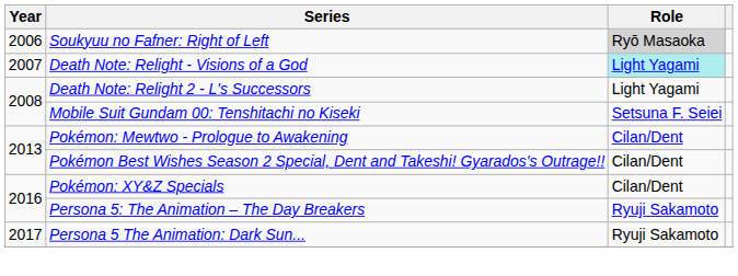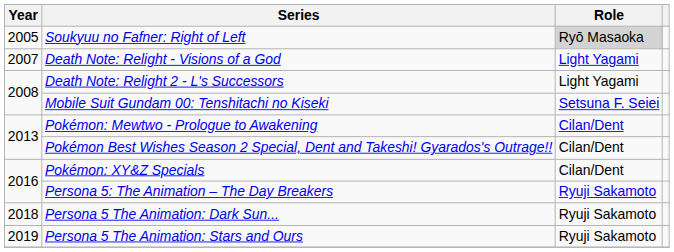Soukyuu no Fafner: Right of Left | Year: 2006 -> 2005
Death Note: Relight - Visions of a God | Role: paleturquoise background -> no background
Persona 5 The Animation: Dark Sun... | Year: 2017 -> 2018
+ row: 2019 | Persona 5 The Animation: Stars and Ours | Ryuji Sakamoto
